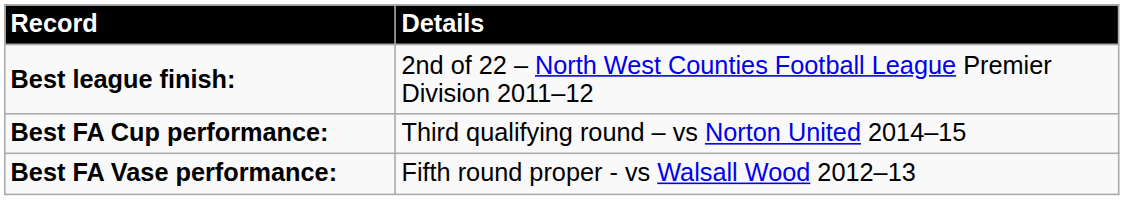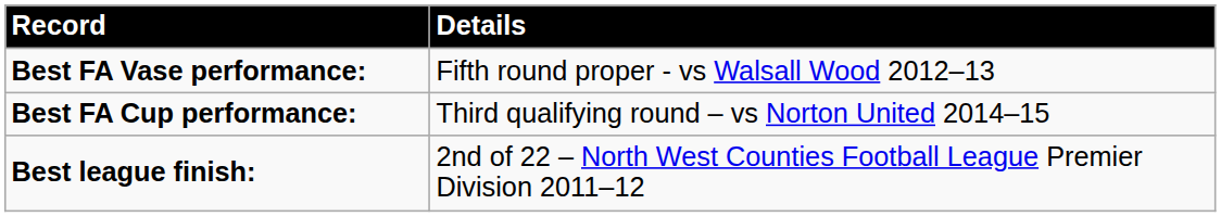rows swapped: Best league finish: <-> Best FA Vase performance:
